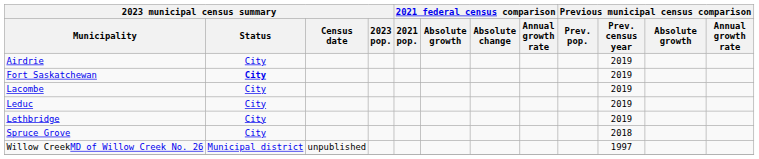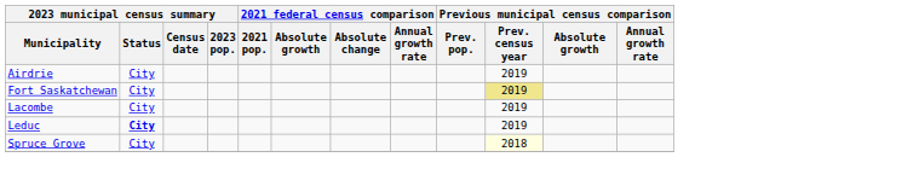Fort Saskatchewan | 2023 municipal census summary / Status: bold -> normal
Fort Saskatchewan | Previous municipal census comparison / Prev. census year: no background -> khaki background
Leduc | 2023 municipal census summary / Status: normal -> bold
- row: Lethbridge | City | 2019
Spruce Grove | Previous municipal census comparison / Prev. census year: no background -> lightyellow background
- row: Willow CreekMD of Willow Creek No. 26 | Municipal district | unpublished | 1997
